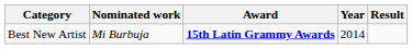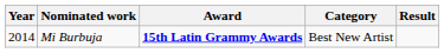columns swapped: Year <-> Category
